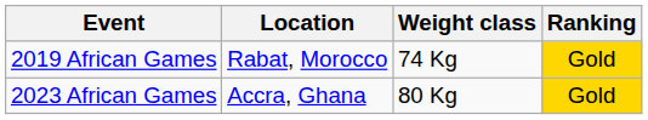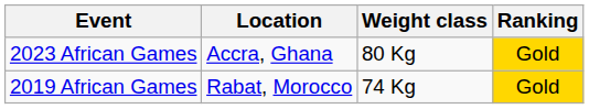rows swapped: 2019 African Games <-> 2023 African Games
